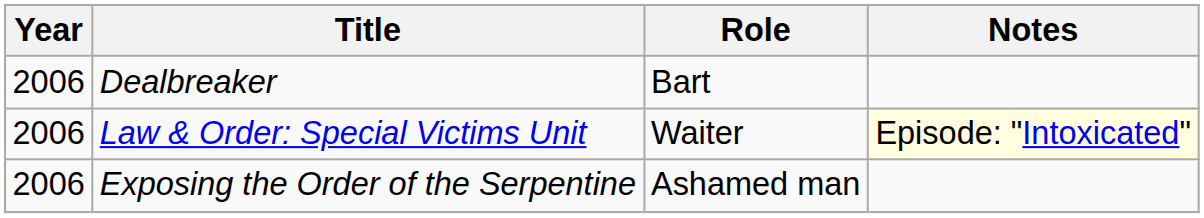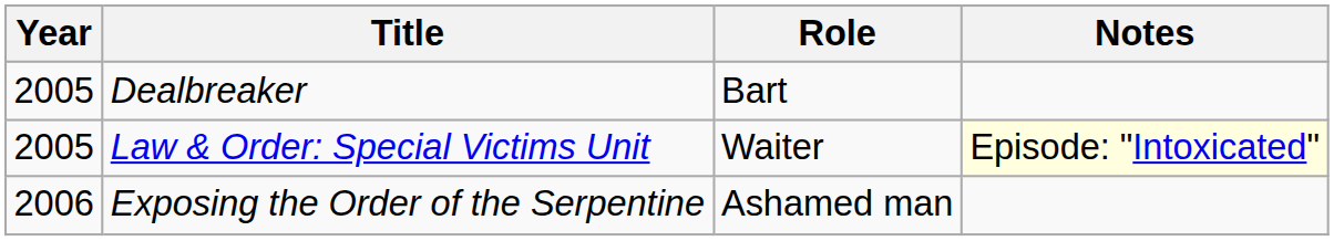Dealbreaker | Year: 2006 -> 2005
Law & Order: Special Victims Unit | Year: 2006 -> 2005
